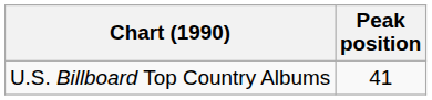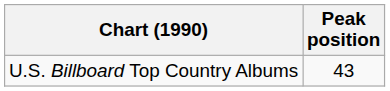U.S. Billboard Top Country Albums | Peak position: 41 -> 43
